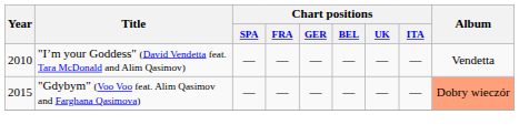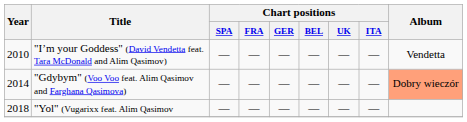"Gdybym" (Voo Voo feat. Alim Qasimov and Farghana Qasimova) | Year: 2015 -> 2014
+ row: 2018 | "Yol" (Vugarixx feat. Alim Qasimov | — | — | — | — | — | —
